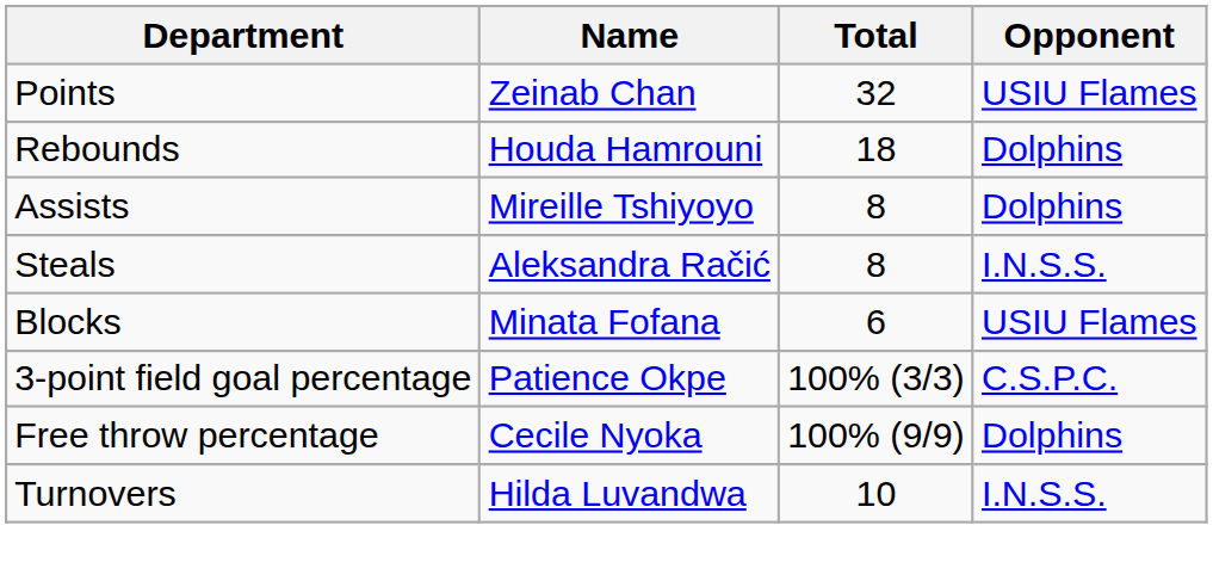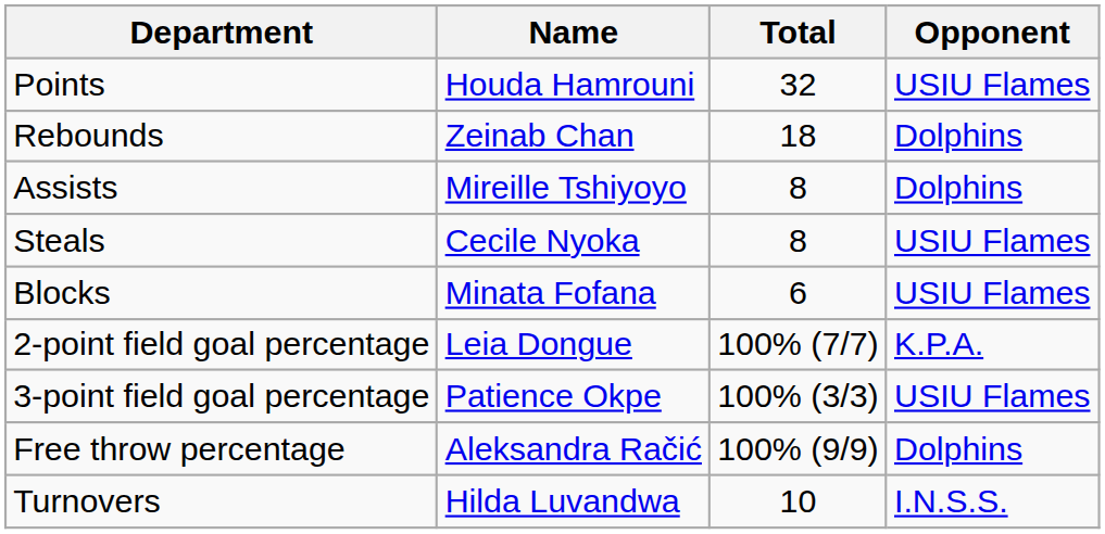Points | Name: Zeinab Chan -> Houda Hamrouni
Rebounds | Name: Houda Hamrouni -> Zeinab Chan
Steals | Name: Aleksandra Račić -> Cecile Nyoka
Steals | Opponent: I.N.S.S. -> USIU Flames
+ row: 2-point field goal percentage | Leia Dongue | 100% (7/7) | K.P.A.
3-point field goal percentage | Opponent: C.S.P.C. -> USIU Flames
Free throw percentage | Name: Cecile Nyoka -> Aleksandra Račić
